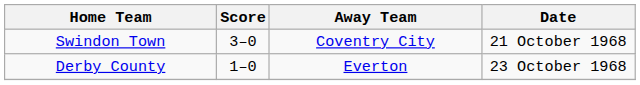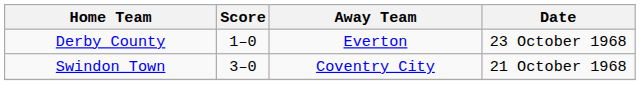rows swapped: Derby County <-> Swindon Town
